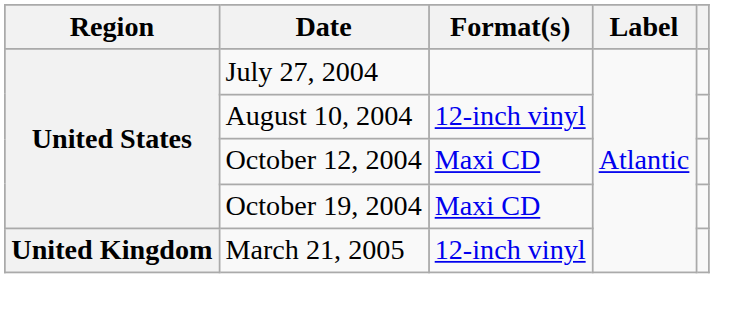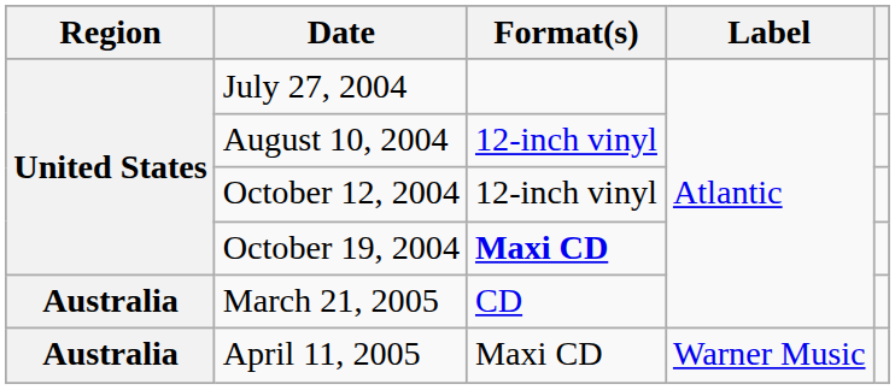October 12, 2004 | Format(s): Maxi CD -> 12-inch vinyl
October 19, 2004 | Format(s): normal -> bold
March 21, 2005 | Region: United Kingdom -> Australia
March 21, 2005 | Format(s): 12-inch vinyl -> CD
+ row: Australia | April 11, 2005 | Maxi CD | Warner Music
